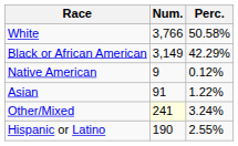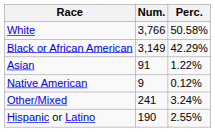rows swapped: Native American <-> Asian
Other/Mixed | Num.: lightyellow background -> no background
